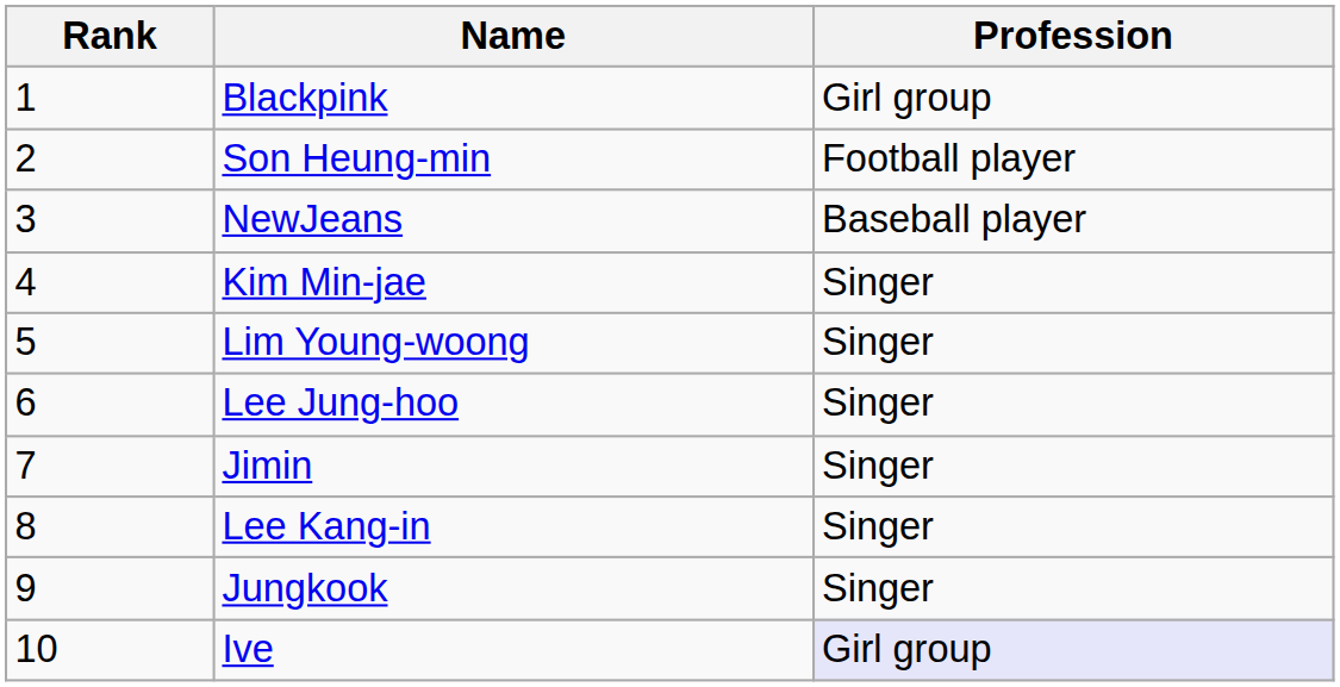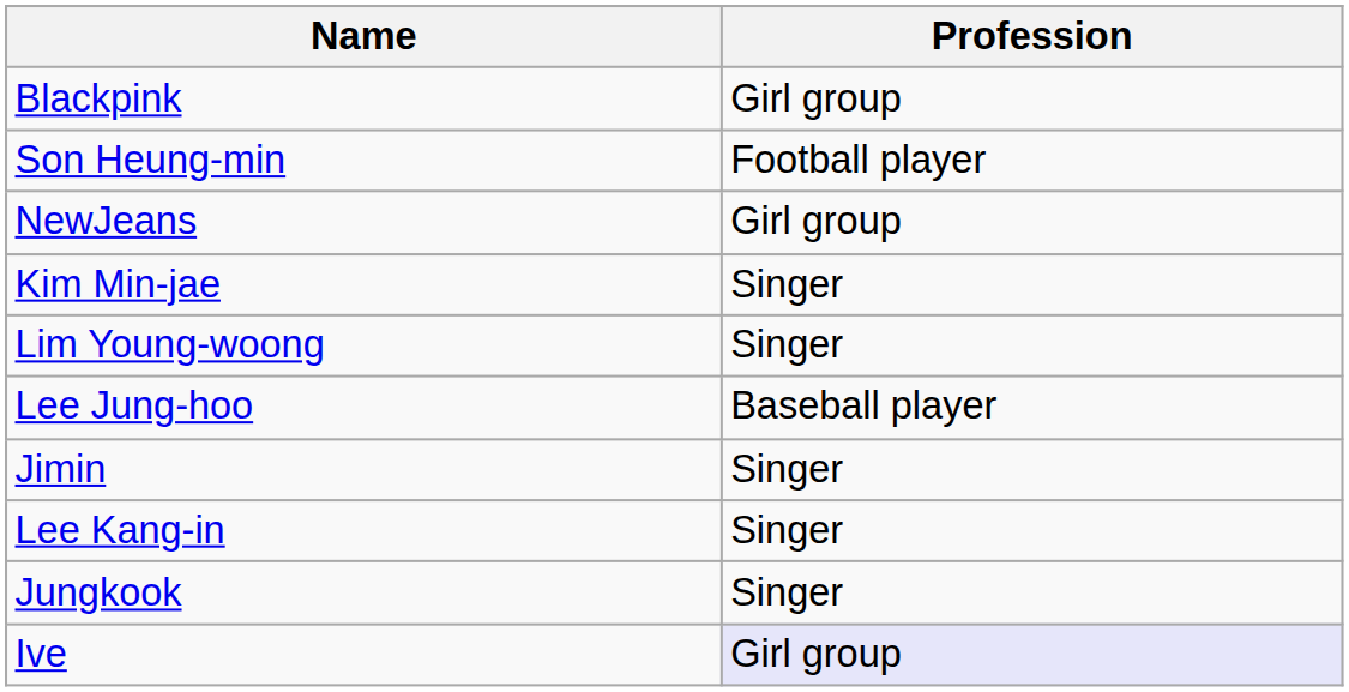- column: Rank | 1 | 2 | 3 | 4 | 5 | 6 | 7 | 8 | 9 | 10
NewJeans | Profession: Baseball player -> Girl group
Lee Jung-hoo | Profession: Singer -> Baseball player
